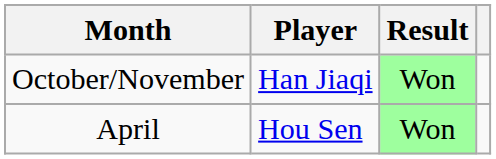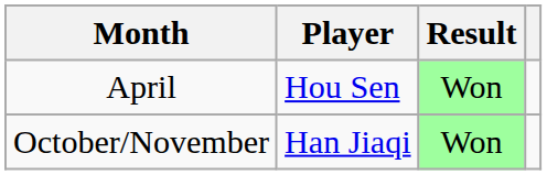rows swapped: April <-> October/November
